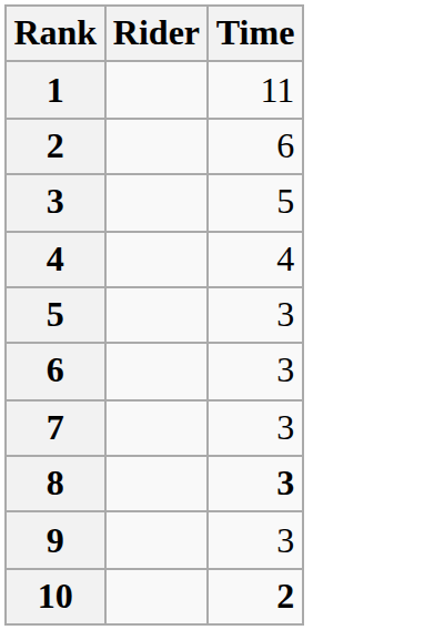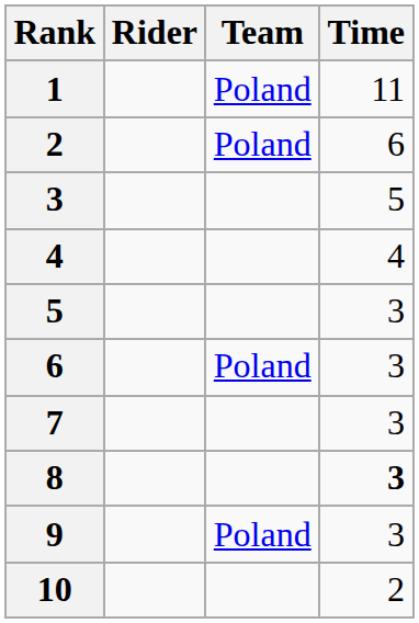+ column: Team | Poland | Poland | Poland | Poland
10 | Time: bold -> normal
